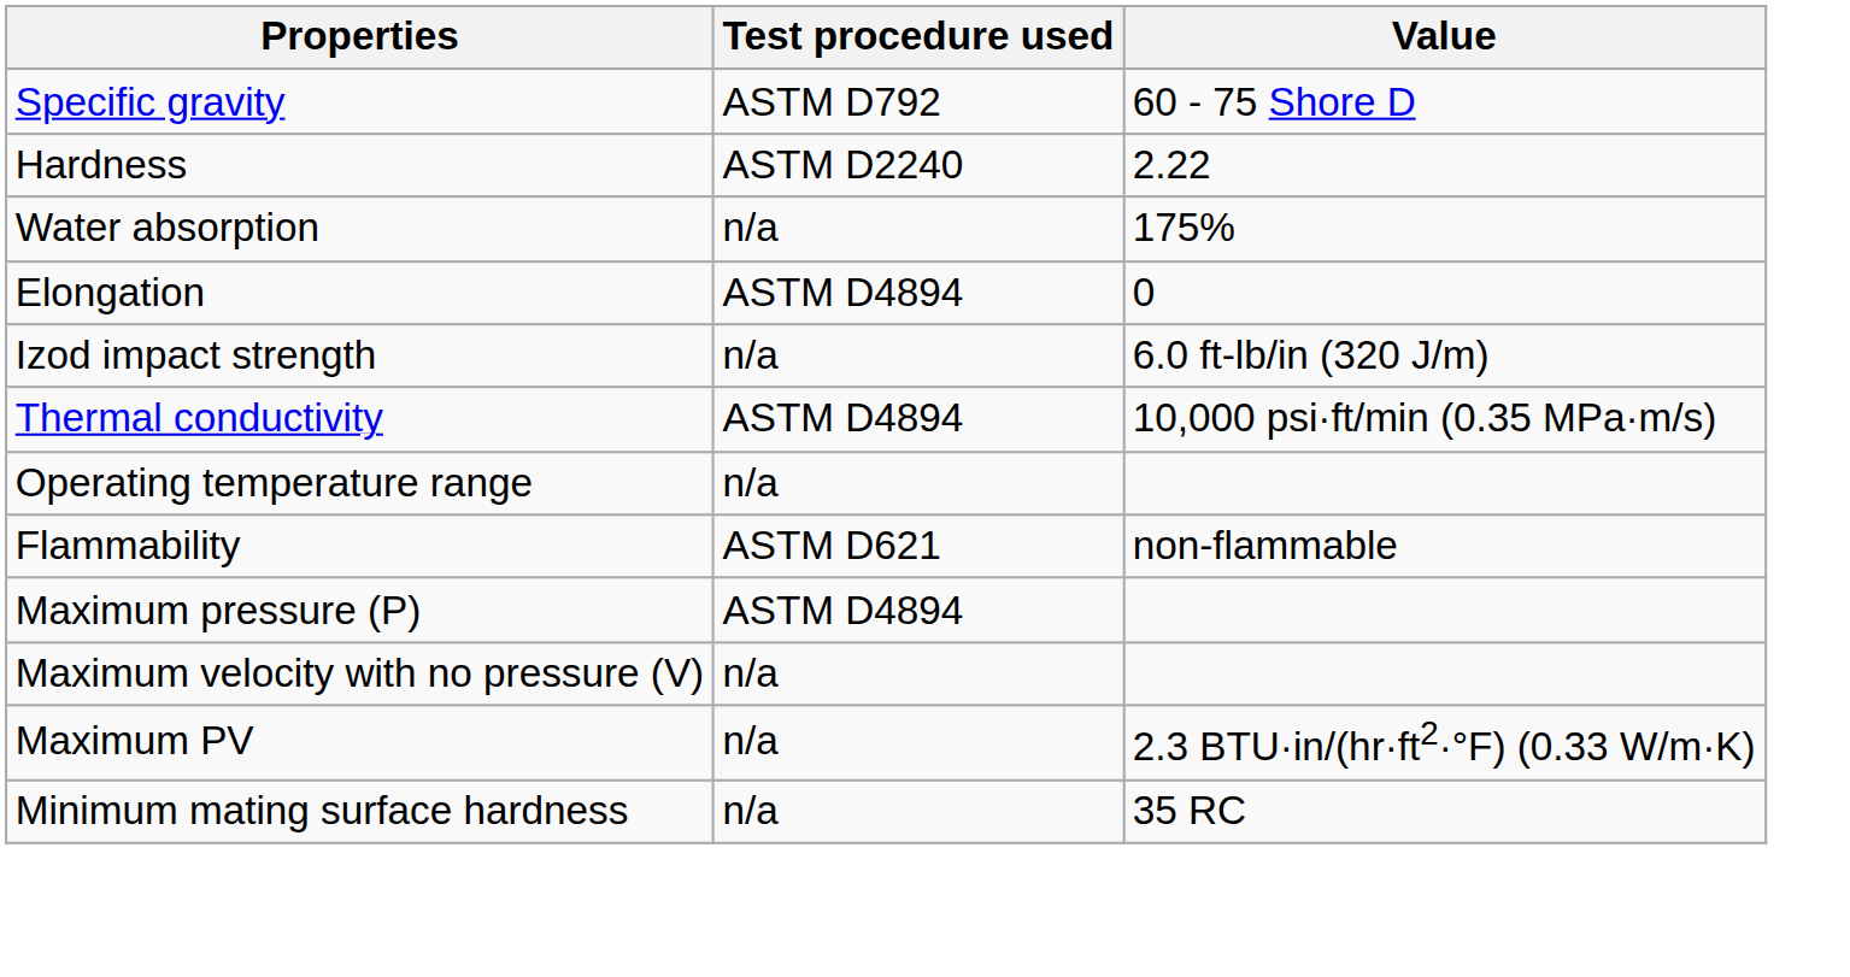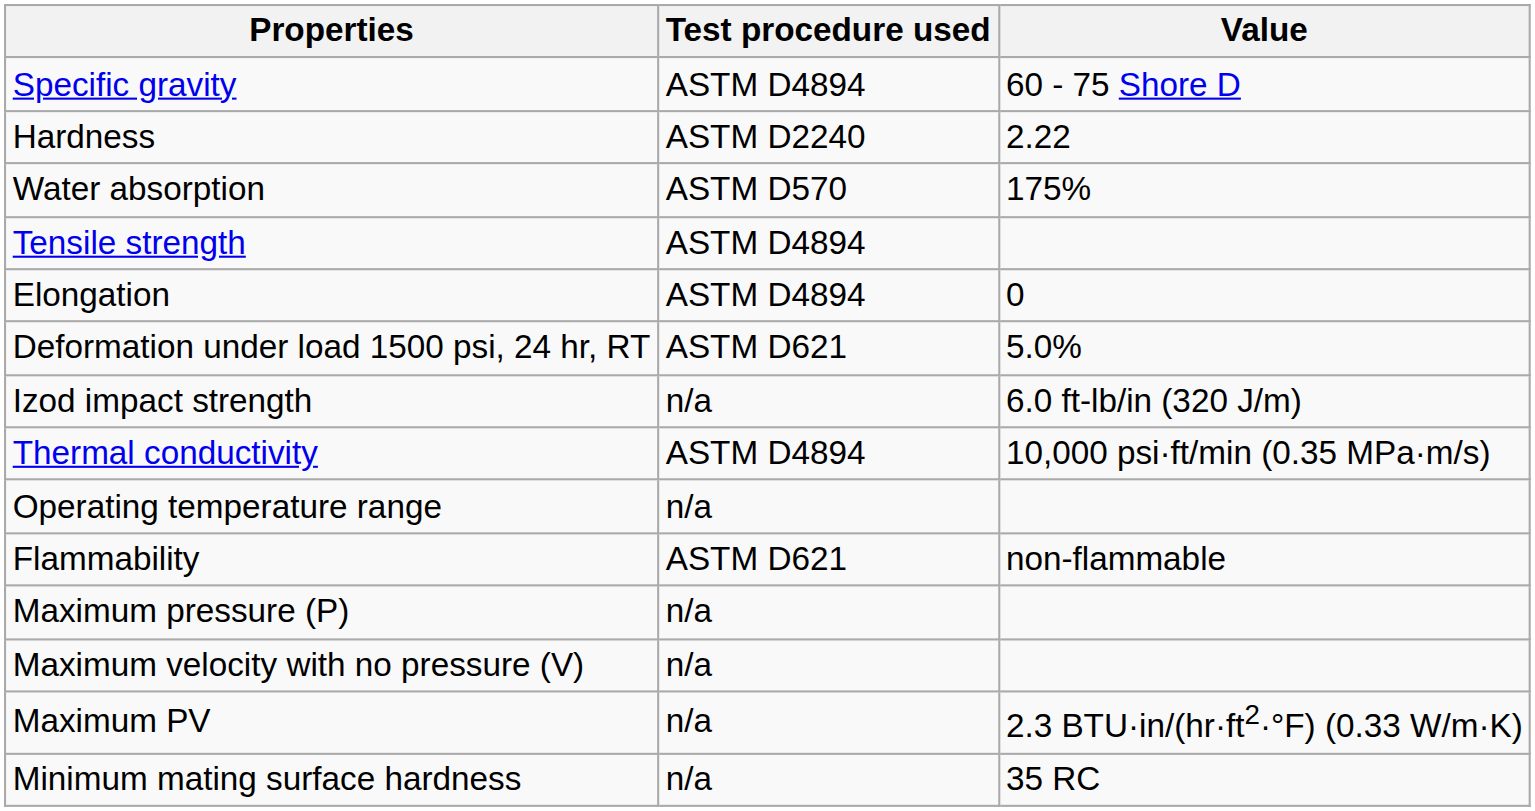Specific gravity | Test procedure used: ASTM D792 -> ASTM D4894
Water absorption | Test procedure used: n/a -> ASTM D570
+ row: Tensile strength | ASTM D4894
+ row: Deformation under load 1500 psi, 24 hr, RT | ASTM D621 | 5.0%
Maximum pressure (P) | Test procedure used: ASTM D4894 -> n/a
